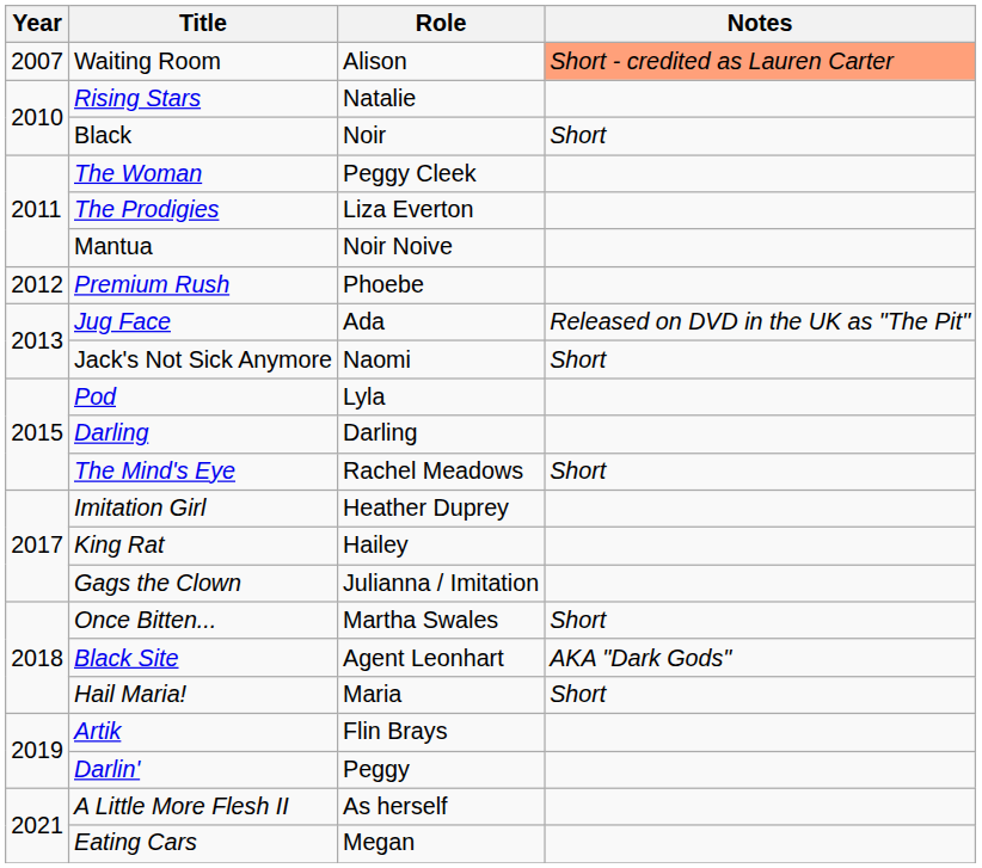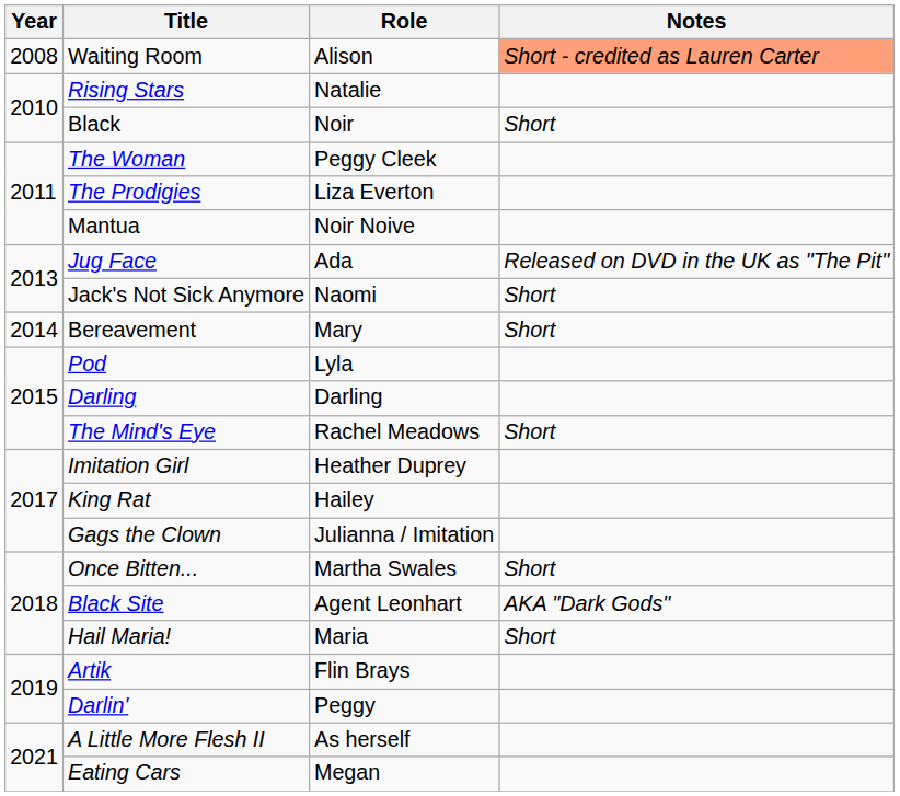Waiting Room | Year: 2007 -> 2008
- row: 2012 | Premium Rush | Phoebe
+ row: 2014 | Bereavement | Mary | Short
